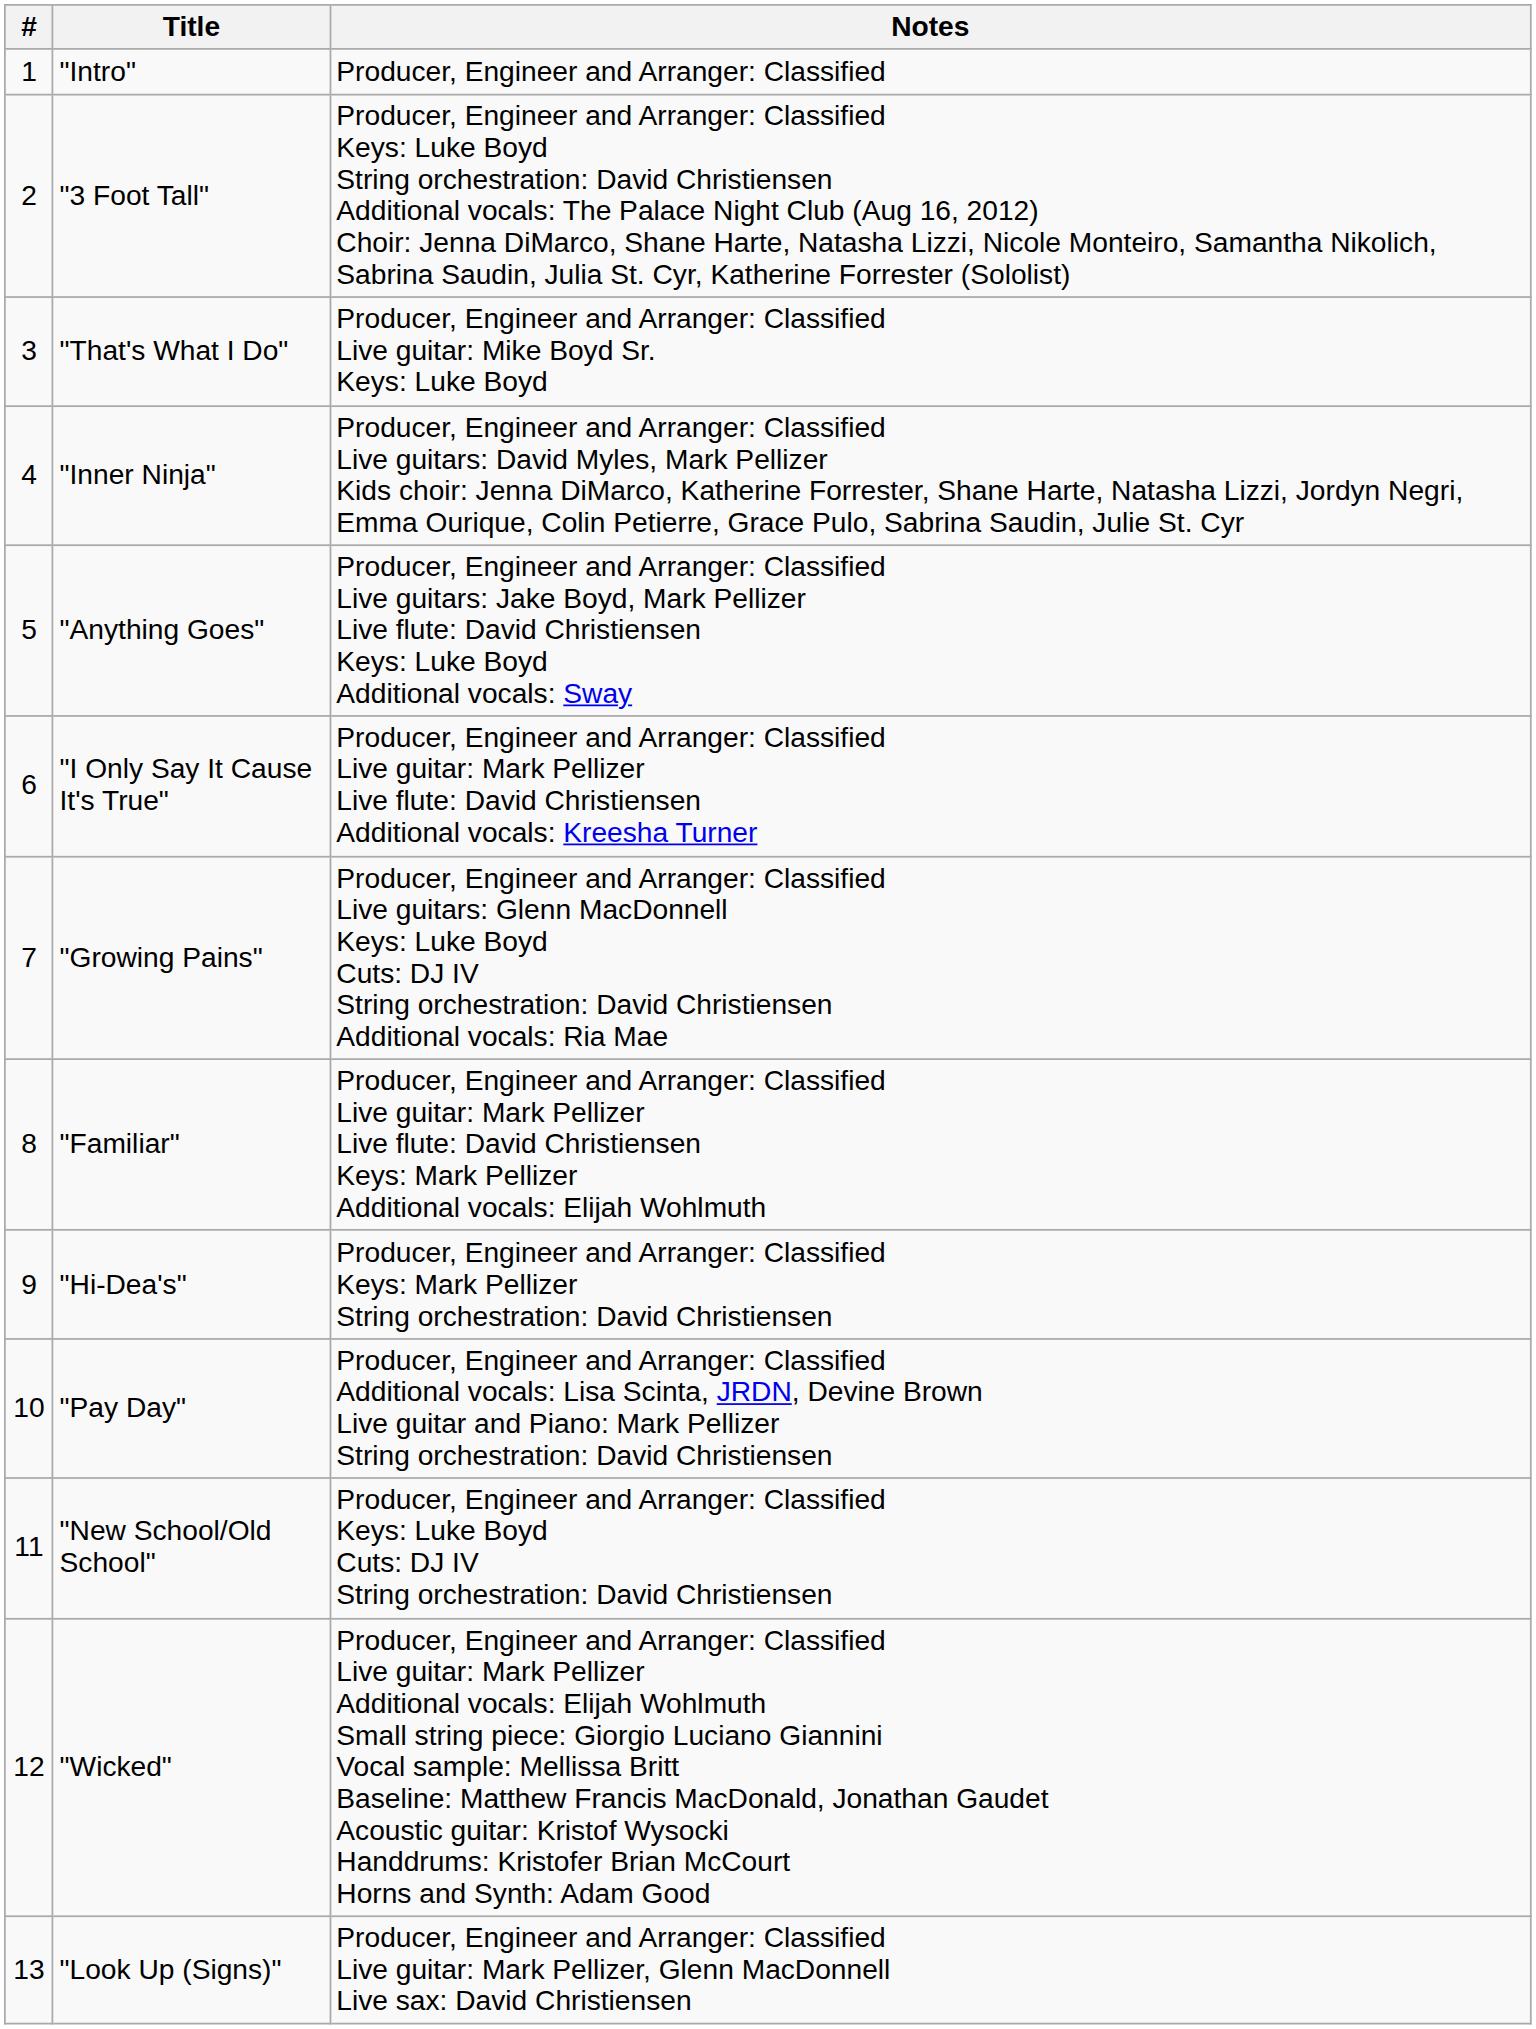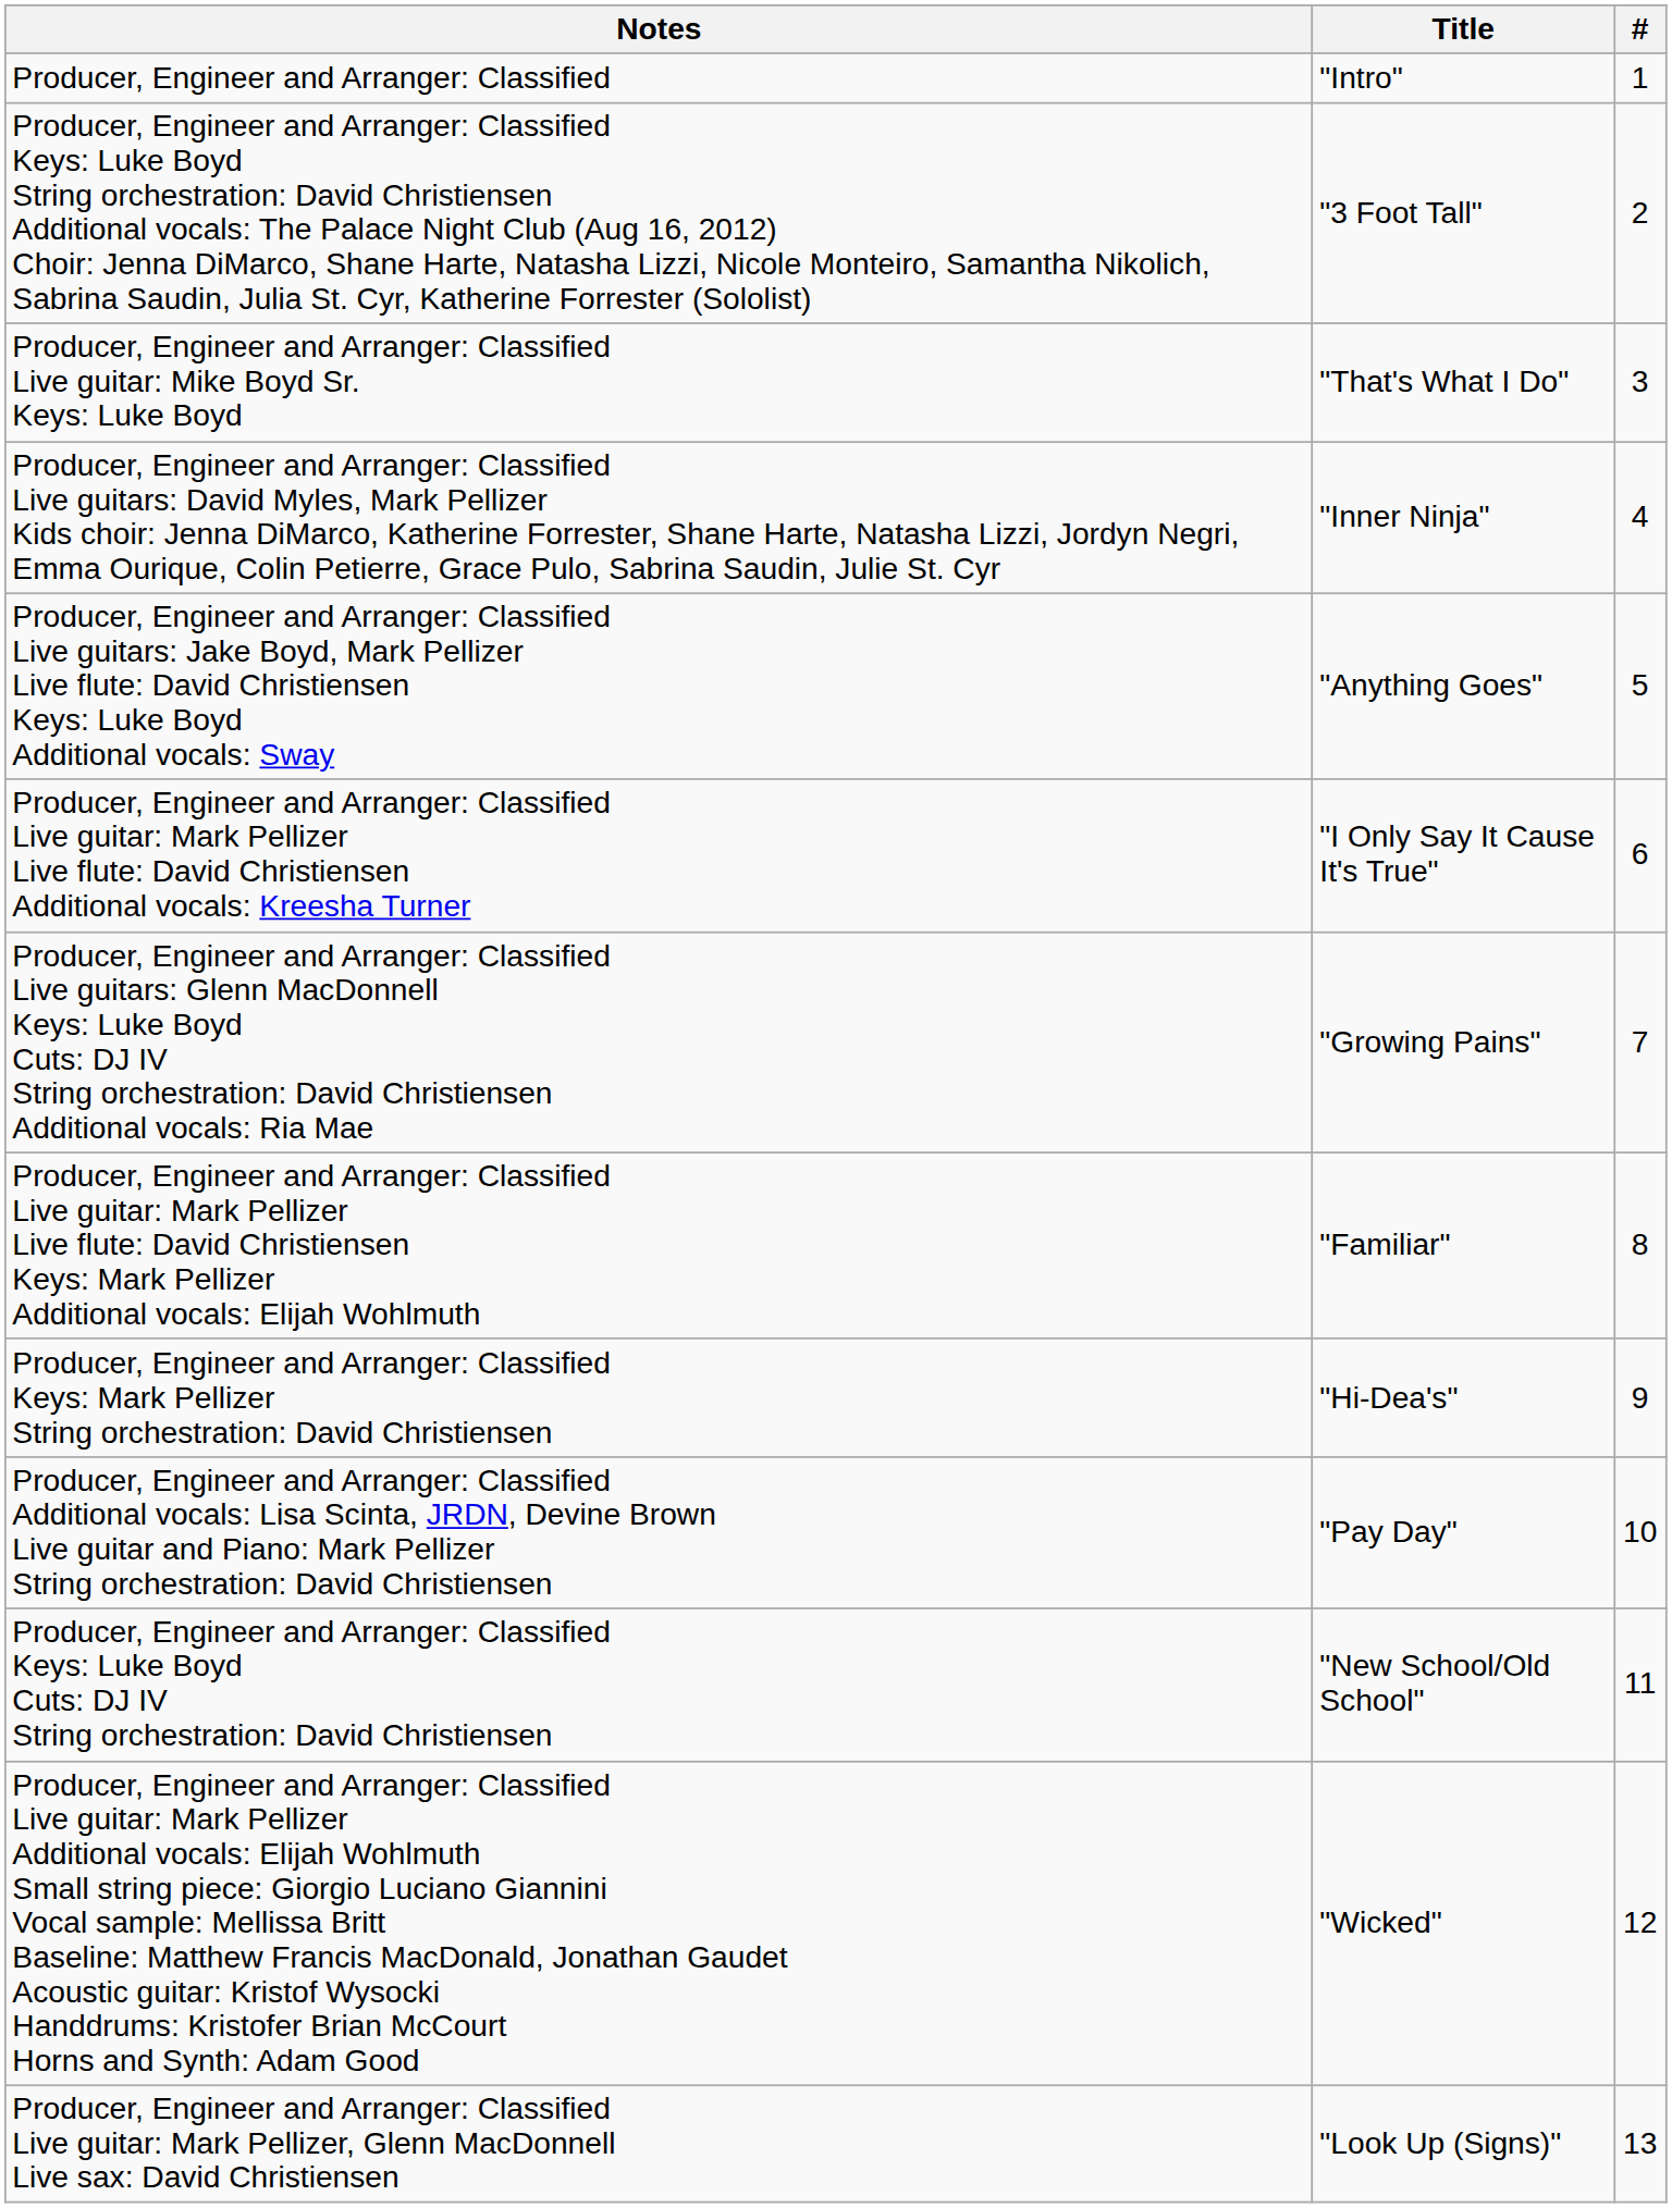columns swapped: # <-> Notes
